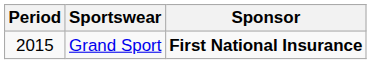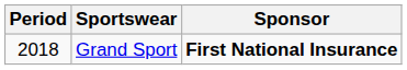Grand Sport | Period: 2015 -> 2018
